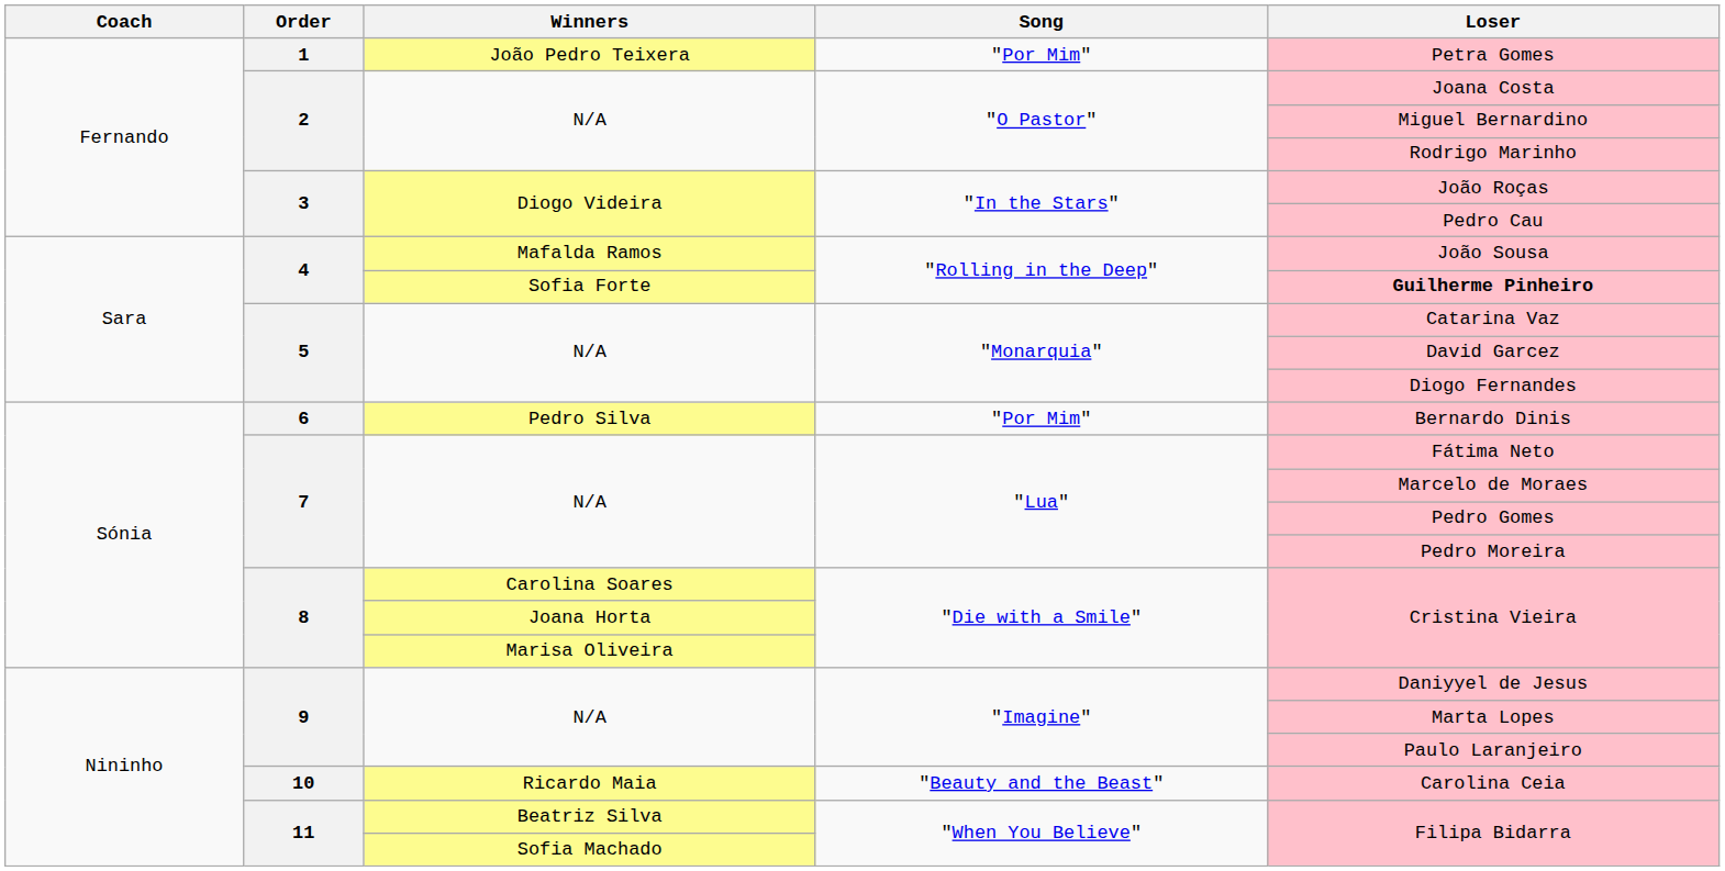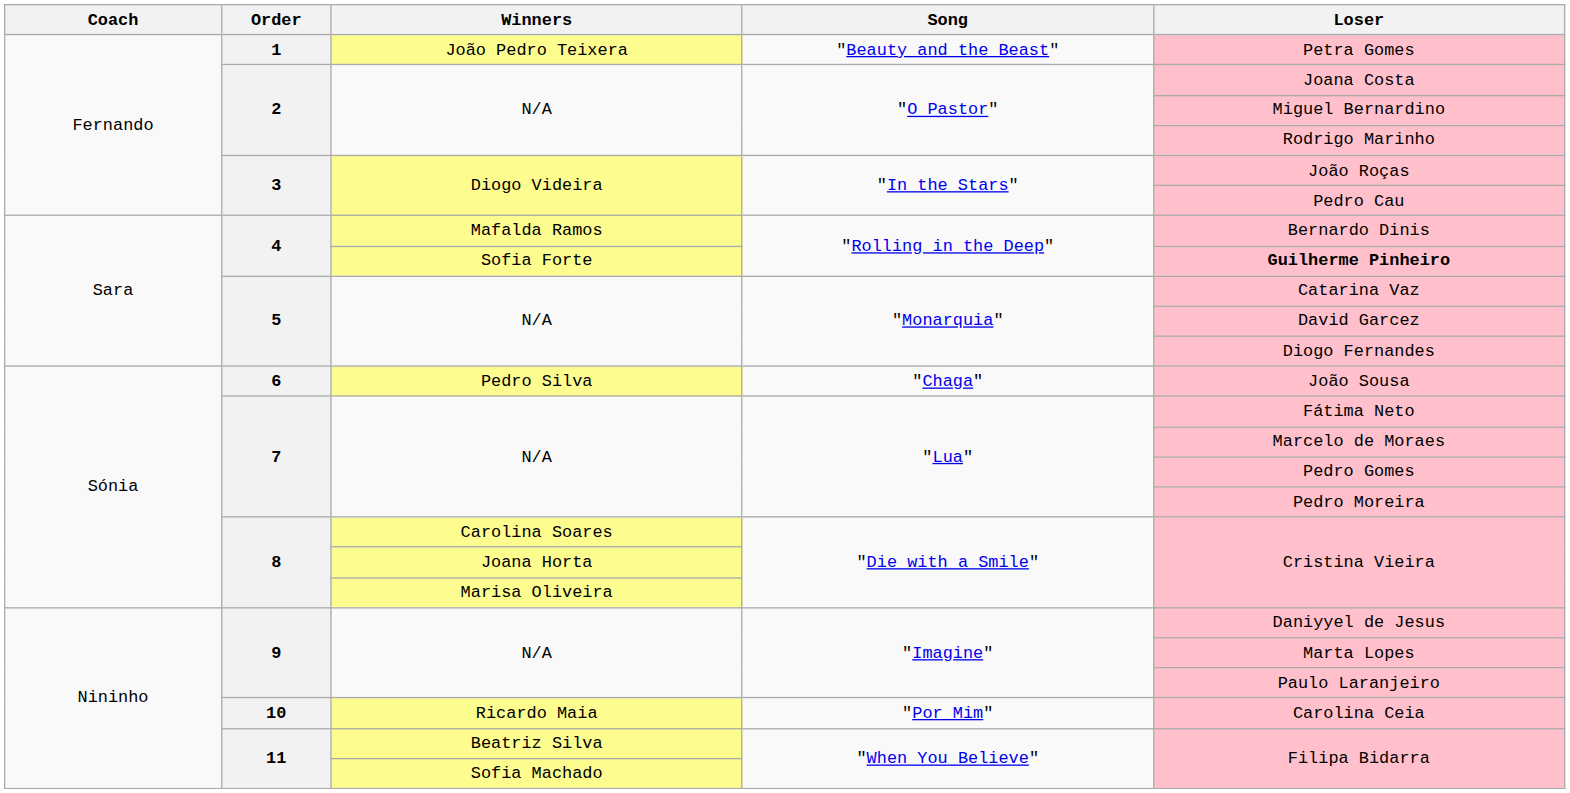João Pedro Teixera | Song: "Por Mim" -> "Beauty and the Beast"
Mafalda Ramos | Loser: João Sousa -> Bernardo Dinis
Pedro Silva | Song: "Por Mim" -> "Chaga"
Pedro Silva | Loser: Bernardo Dinis -> João Sousa
Ricardo Maia | Song: "Beauty and the Beast" -> "Por Mim"
